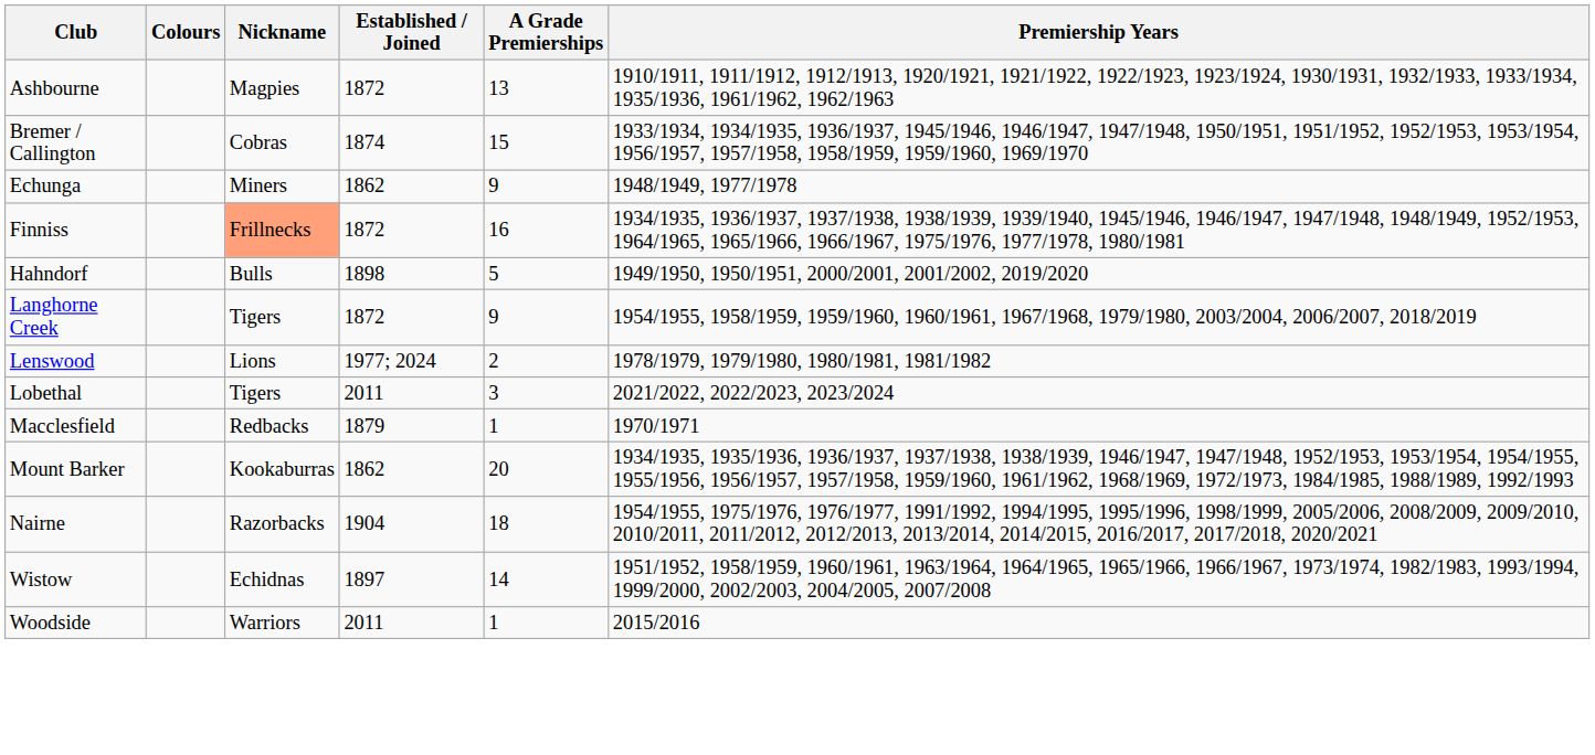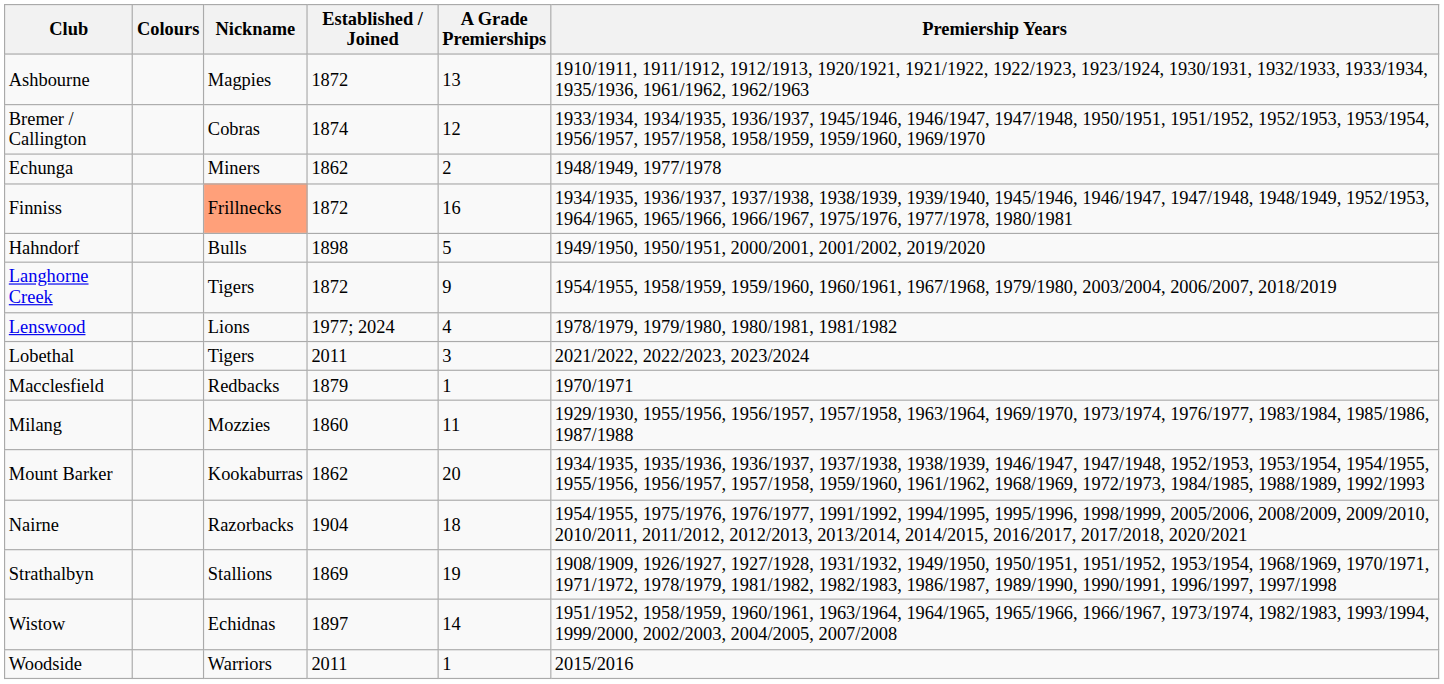Bremer / Callington | A Grade Premierships: 15 -> 12
Echunga | A Grade Premierships: 9 -> 2
Lenswood | A Grade Premierships: 2 -> 4
+ row: Milang | Mozzies | 1860 | 11 | 1929/1930, 1955/1956, 1956/1957, 1957/1958, 1963/1964, 1969/1970, 1973/1974, 1976/1977, 1983/1984, 1985/1986, 1987/1988
+ row: Strathalbyn | Stallions | 1869 | 19 | 1908/1909, 1926/1927, 1927/1928, 1931/1932, 1949/1950, 1950/1951, 1951/1952, 1953/1954, 1968/1969, 1970/1971, 1971/1972, 1978/1979, 1981/1982, 1982/1983, 1986/1987, 1989/1990, 1990/1991, 1996/1997, 1997/1998
